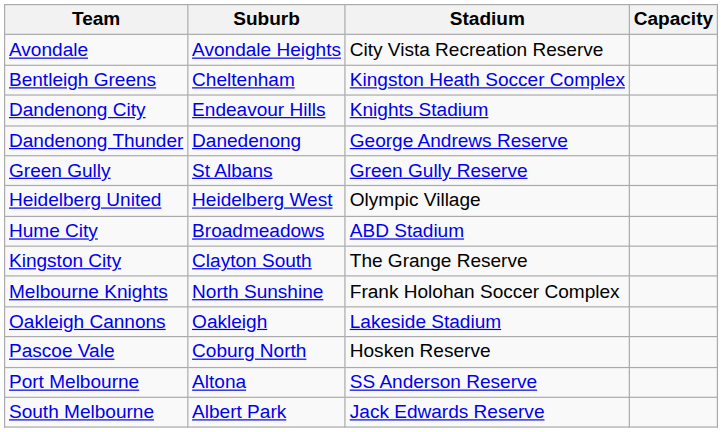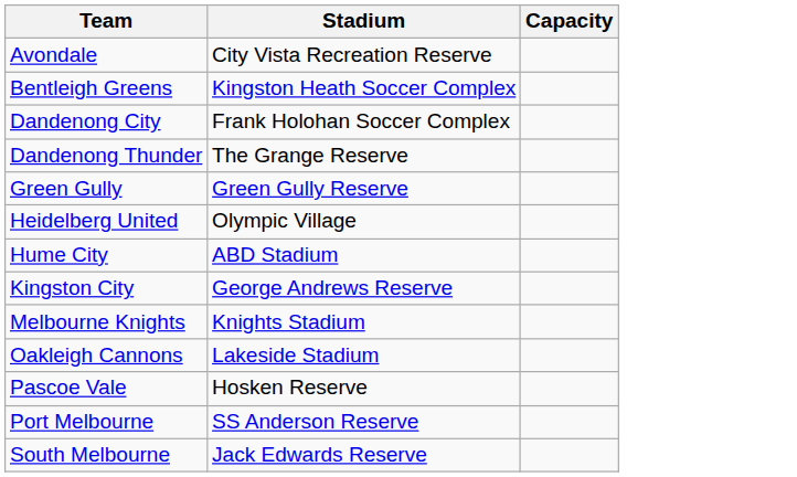- column: Suburb | Avondale Heights | Cheltenham | Endeavour Hills | Danedenong | St Albans | Heidelberg West | Broadmeadows | Clayton South | North Sunshine | Oakleigh | Coburg North | Altona | Albert Park
Dandenong City | Stadium: Knights Stadium -> Frank Holohan Soccer Complex
Dandenong Thunder | Stadium: George Andrews Reserve -> The Grange Reserve
Kingston City | Stadium: The Grange Reserve -> George Andrews Reserve
Melbourne Knights | Stadium: Frank Holohan Soccer Complex -> Knights Stadium
